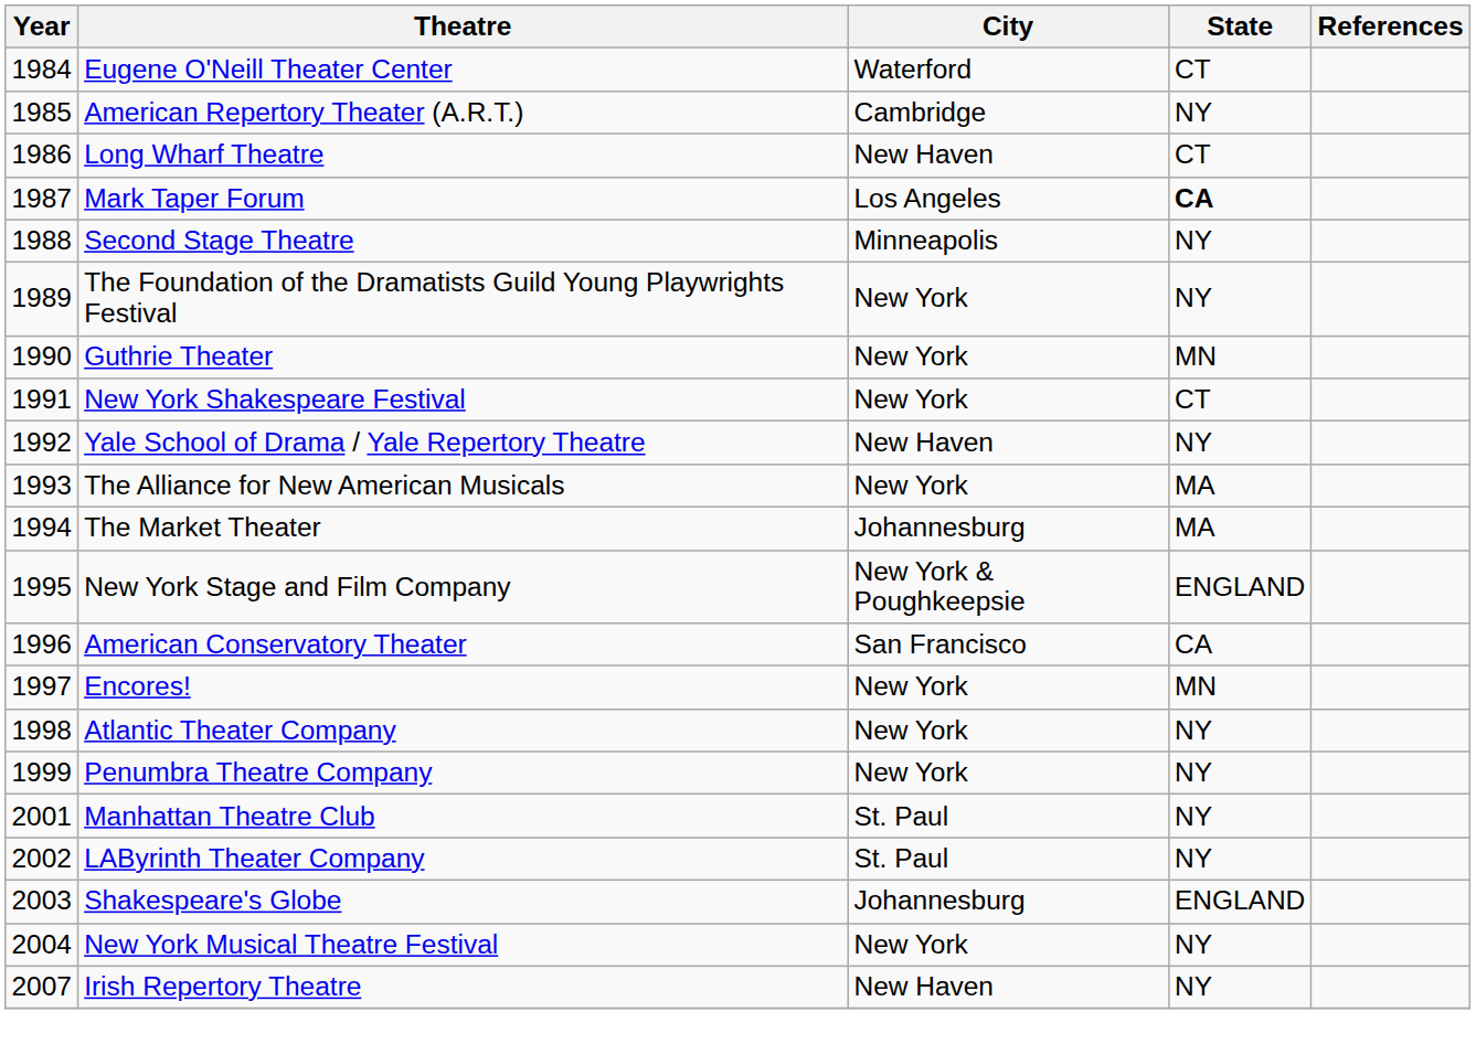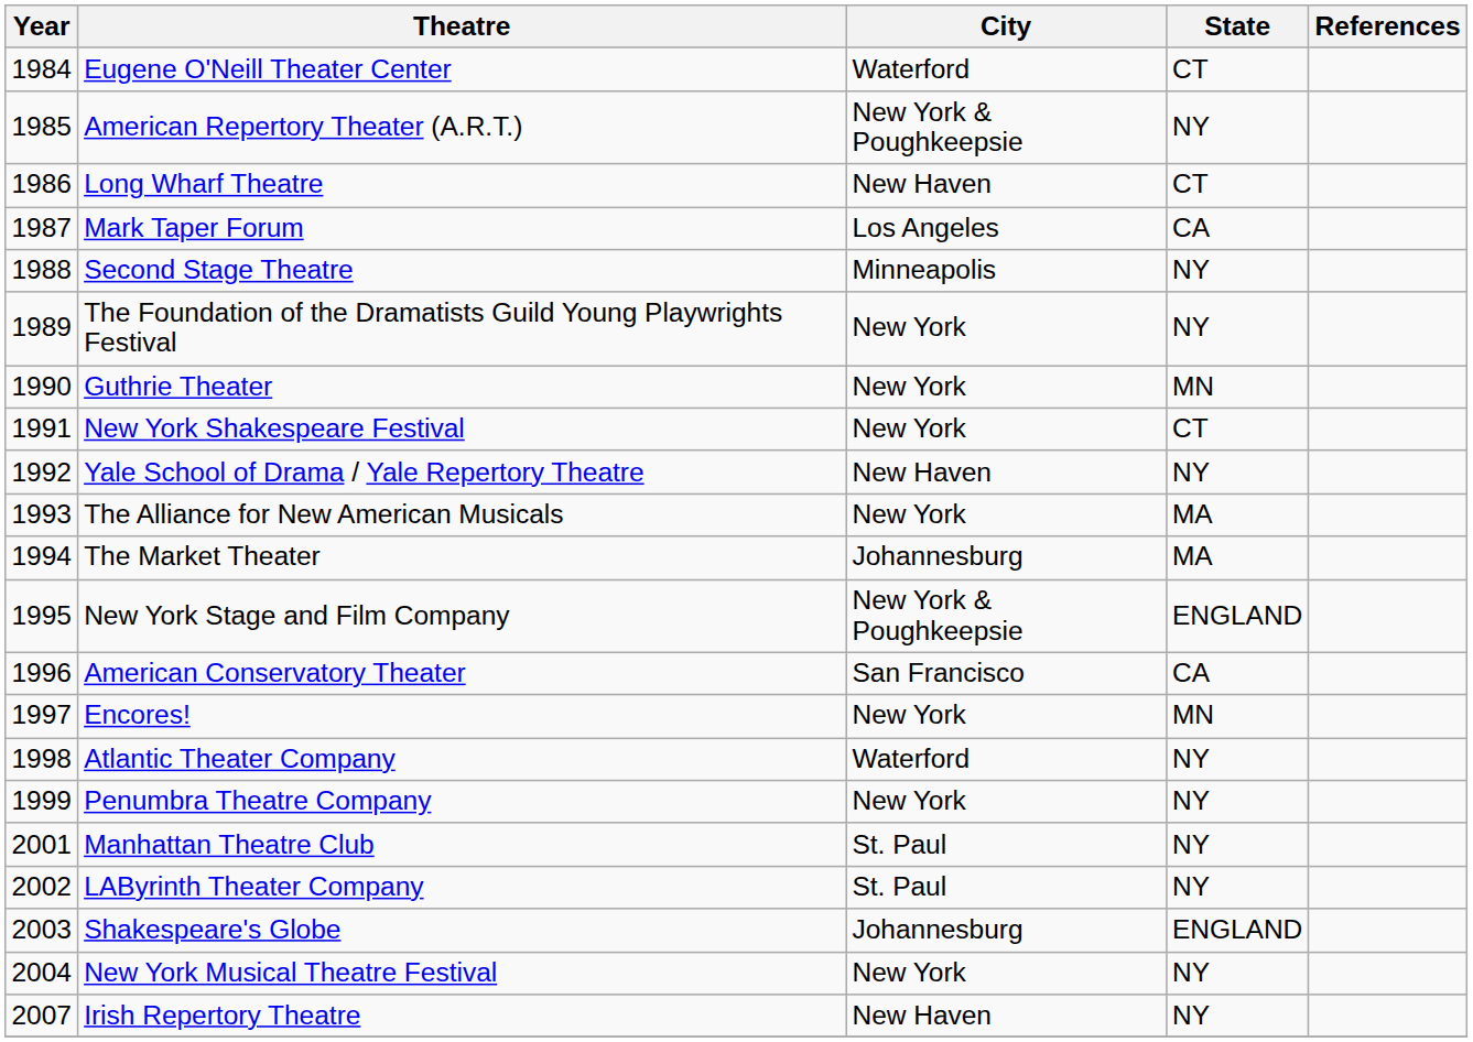American Repertory Theater (A.R.T.) | City: Cambridge -> New York & Poughkeepsie
Mark Taper Forum | State: bold -> normal
Atlantic Theater Company | City: New York -> Waterford
